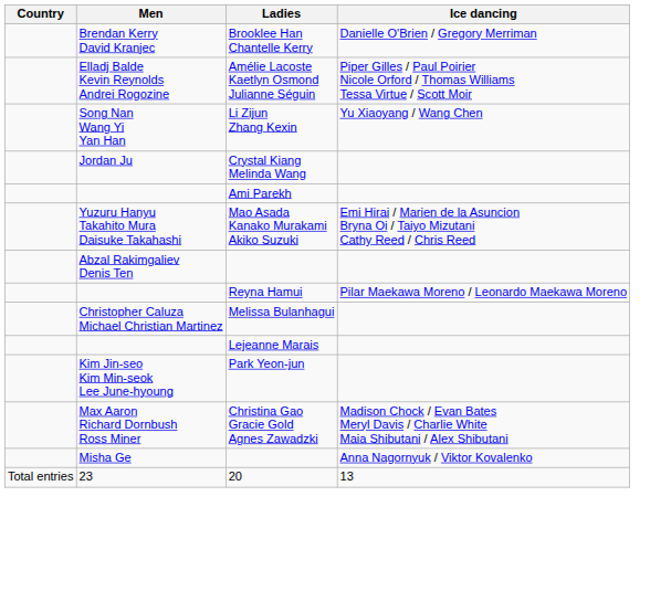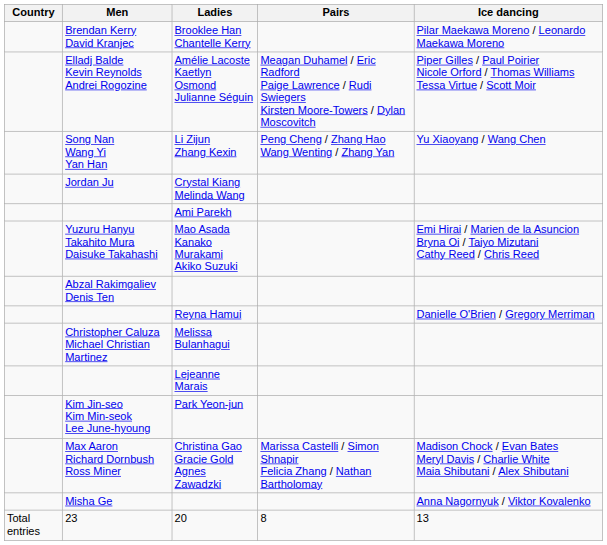+ column: Pairs | Meagan Duhamel / Eric Radford Paige Lawrence / Rudi Swiegers Kirsten Moore-Towers / Dylan Moscovitch | Peng Cheng / Zhang Hao Wang Wenting / Zhang Yan | Marissa Castelli / Simon Shnapir Felicia Zhang / Nathan Bartholomay | 8
Brooklee Han Chantelle Kerry | Ice dancing: Danielle O'Brien / Gregory Merriman -> Pilar Maekawa Moreno / Leonardo Maekawa Moreno
Reyna Hamui | Ice dancing: Pilar Maekawa Moreno / Leonardo Maekawa Moreno -> Danielle O'Brien / Gregory Merriman
